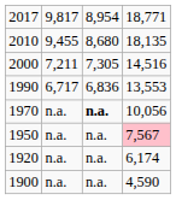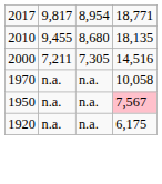- row: 1990 | 6,717 | 6,836 | 13,553
1970 | column 3: bold -> normal
1970 | column 4: 10,056 -> 10,058
1920 | column 4: 6,174 -> 6,175
- row: 1900 | n.a. | n.a. | 4,590
